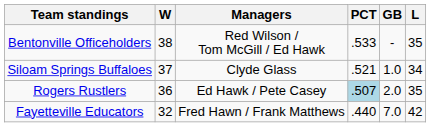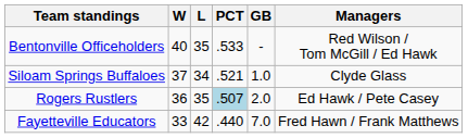columns swapped: L <-> Managers
Bentonville Officeholders | W: 38 -> 40
Fayetteville Educators | W: 32 -> 33
